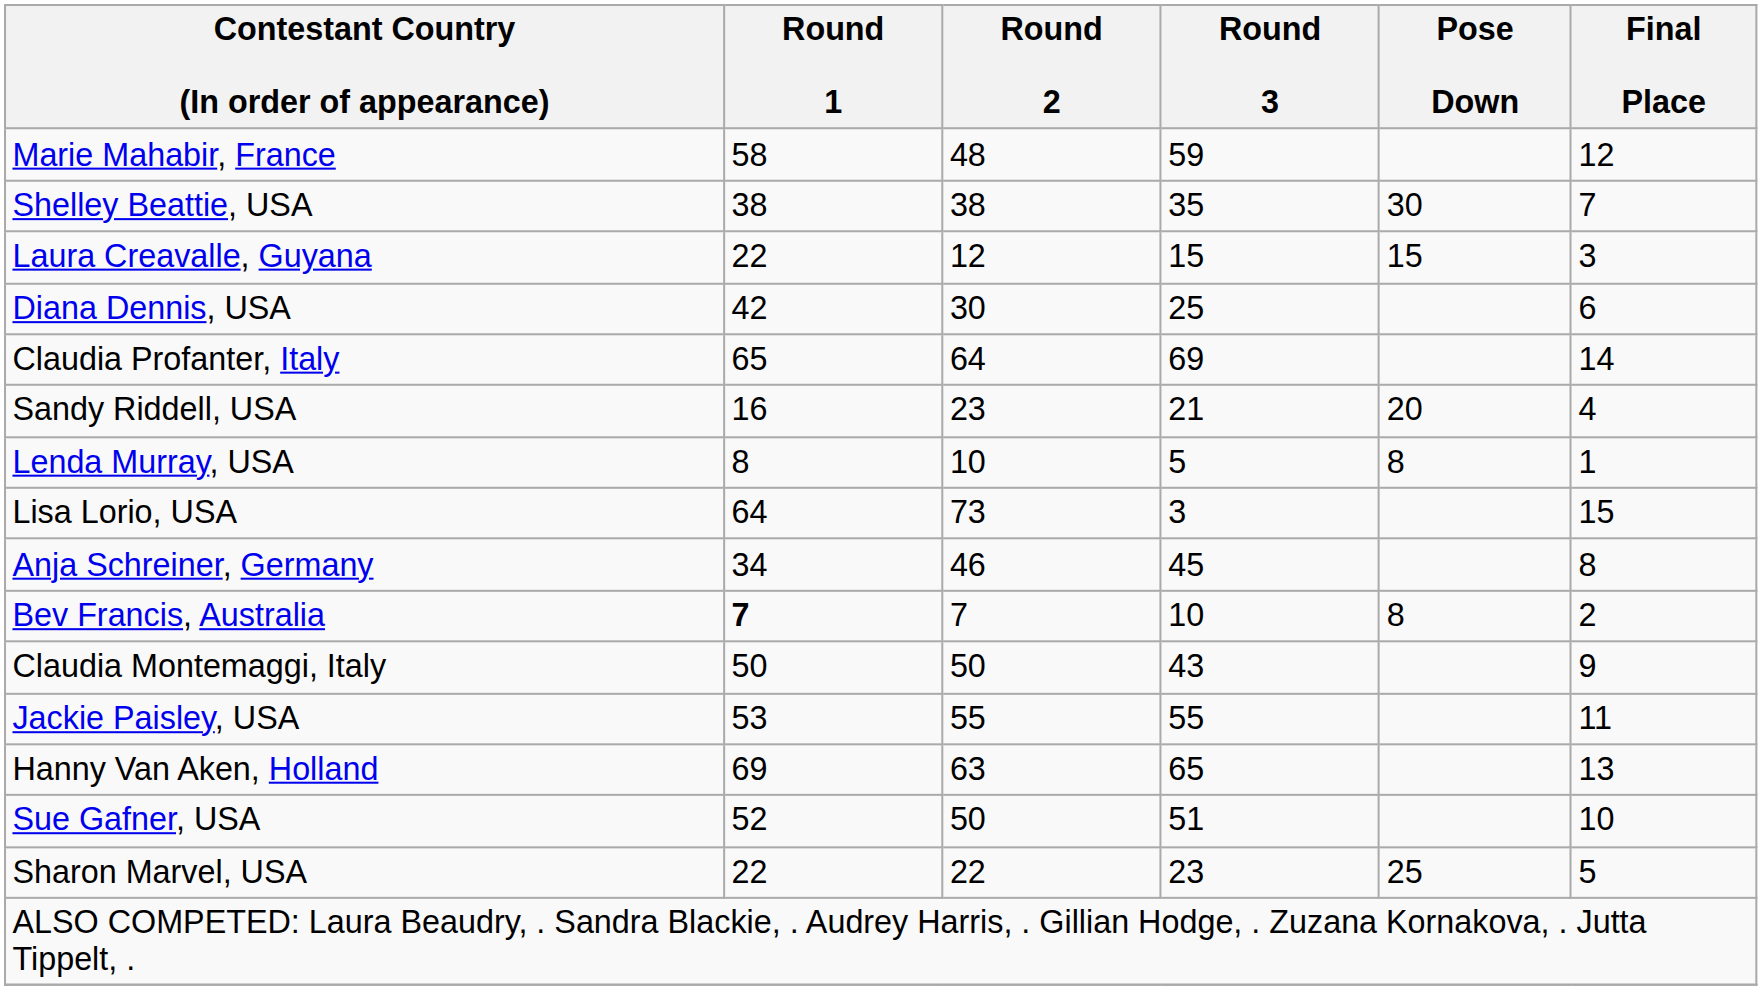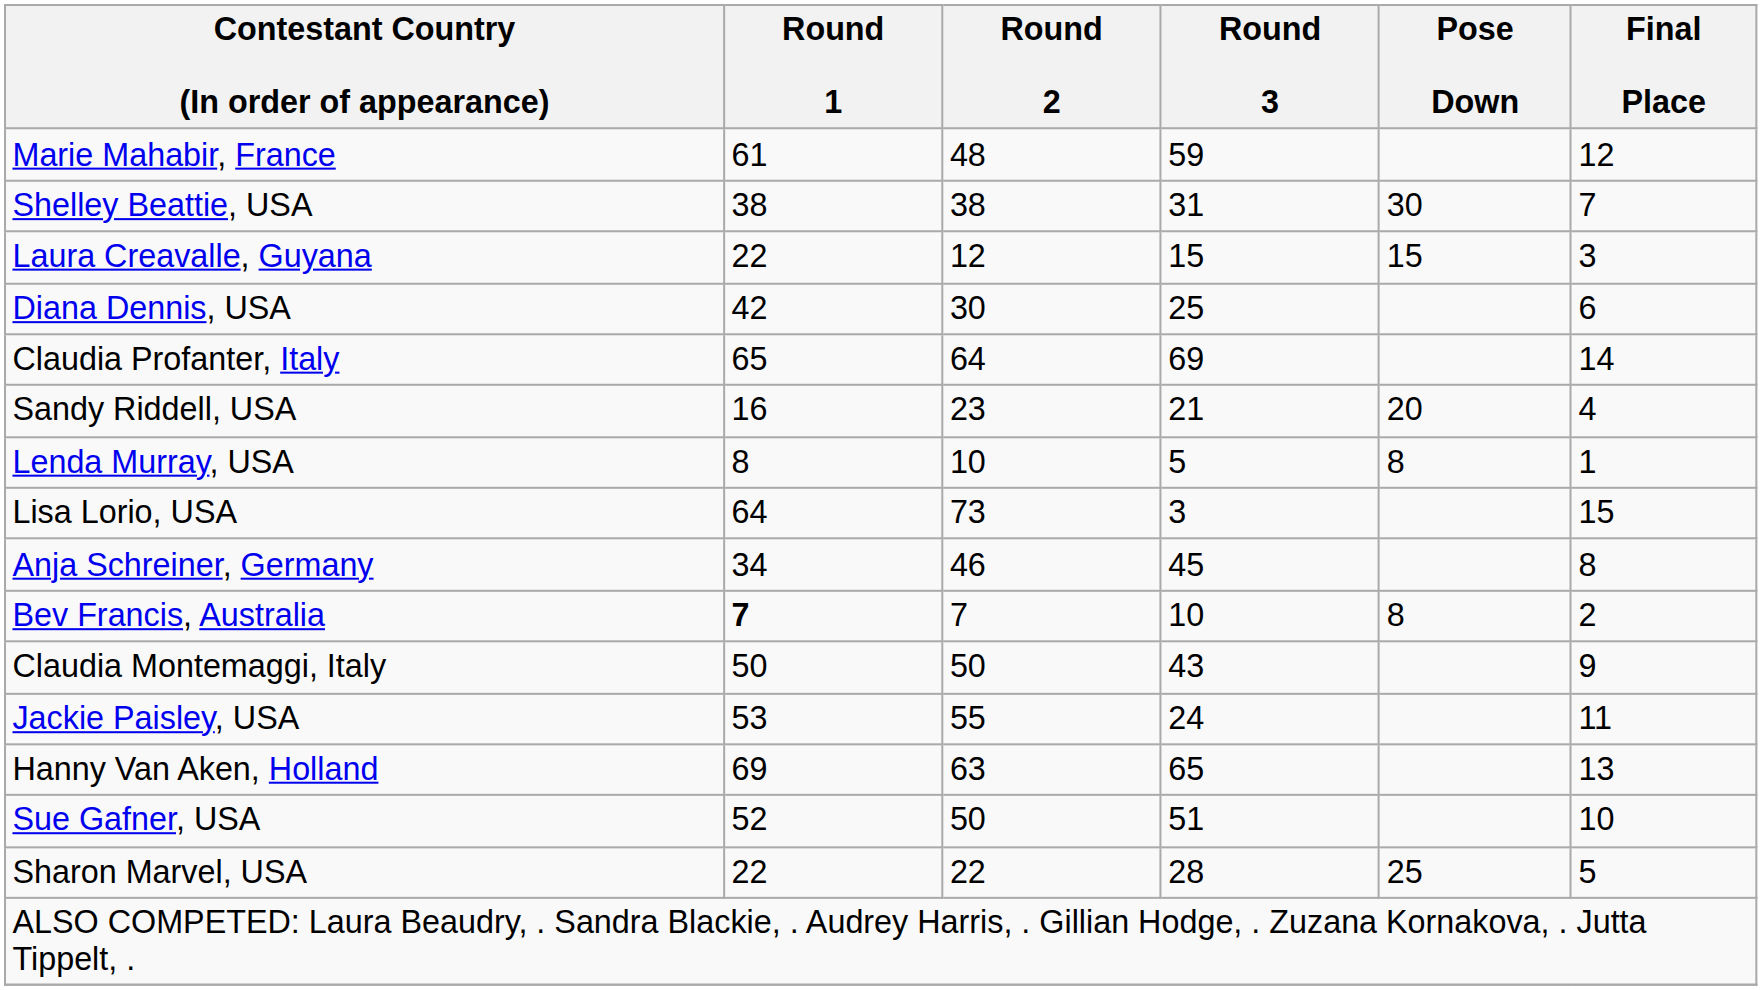Marie Mahabir, France | Round 1: 58 -> 61
Shelley Beattie, USA | Round 3: 35 -> 31
Jackie Paisley, USA | Round 3: 55 -> 24
Sharon Marvel, USA | Round 3: 23 -> 28
